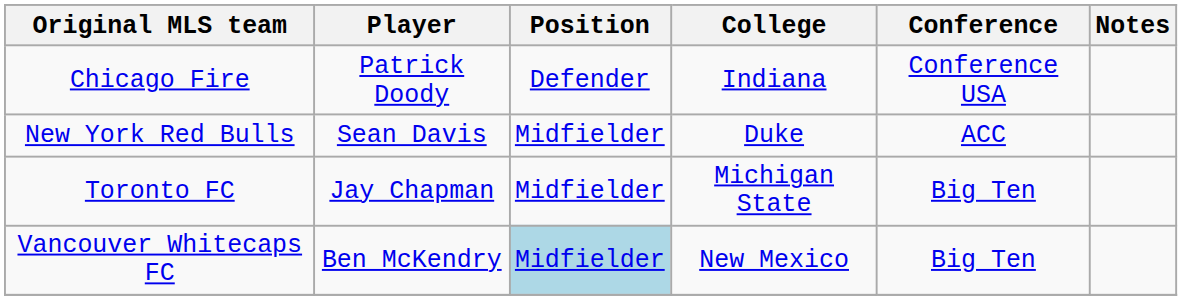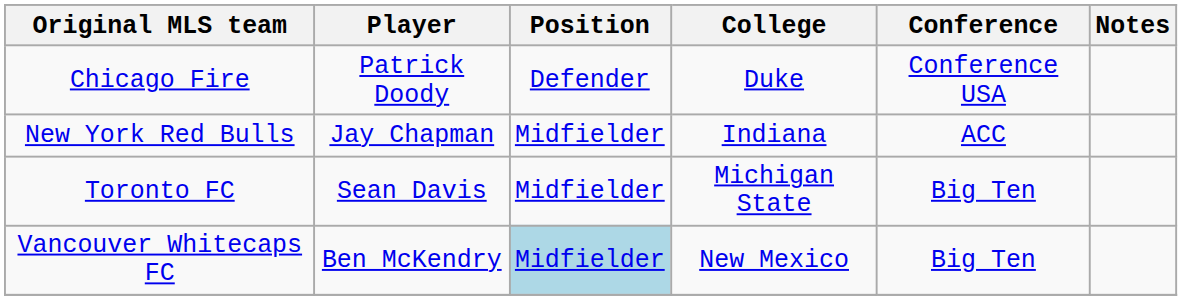Chicago Fire | College: Indiana -> Duke
New York Red Bulls | Player: Sean Davis -> Jay Chapman
New York Red Bulls | College: Duke -> Indiana
Toronto FC | Player: Jay Chapman -> Sean Davis
